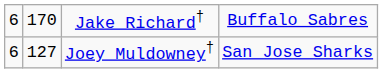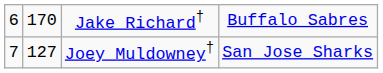Joey Muldowney† | column 1: 6 -> 7
